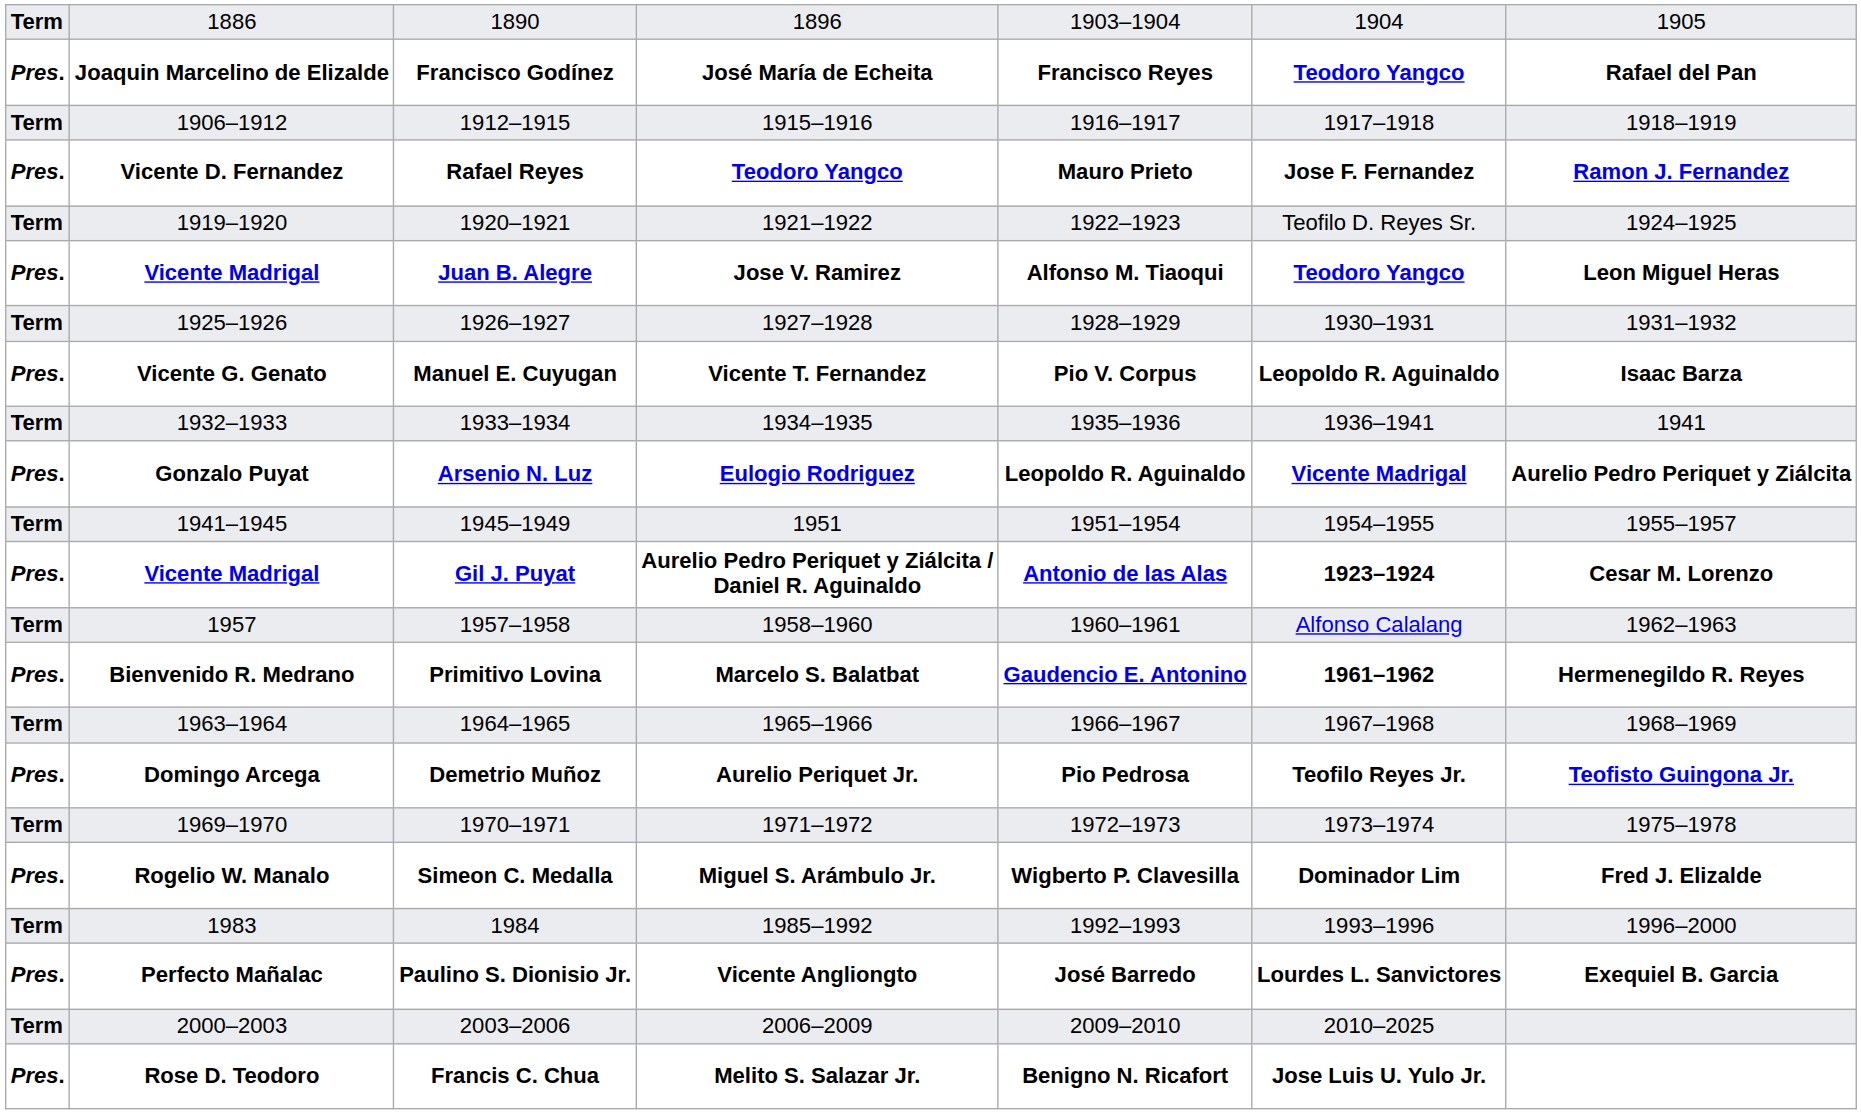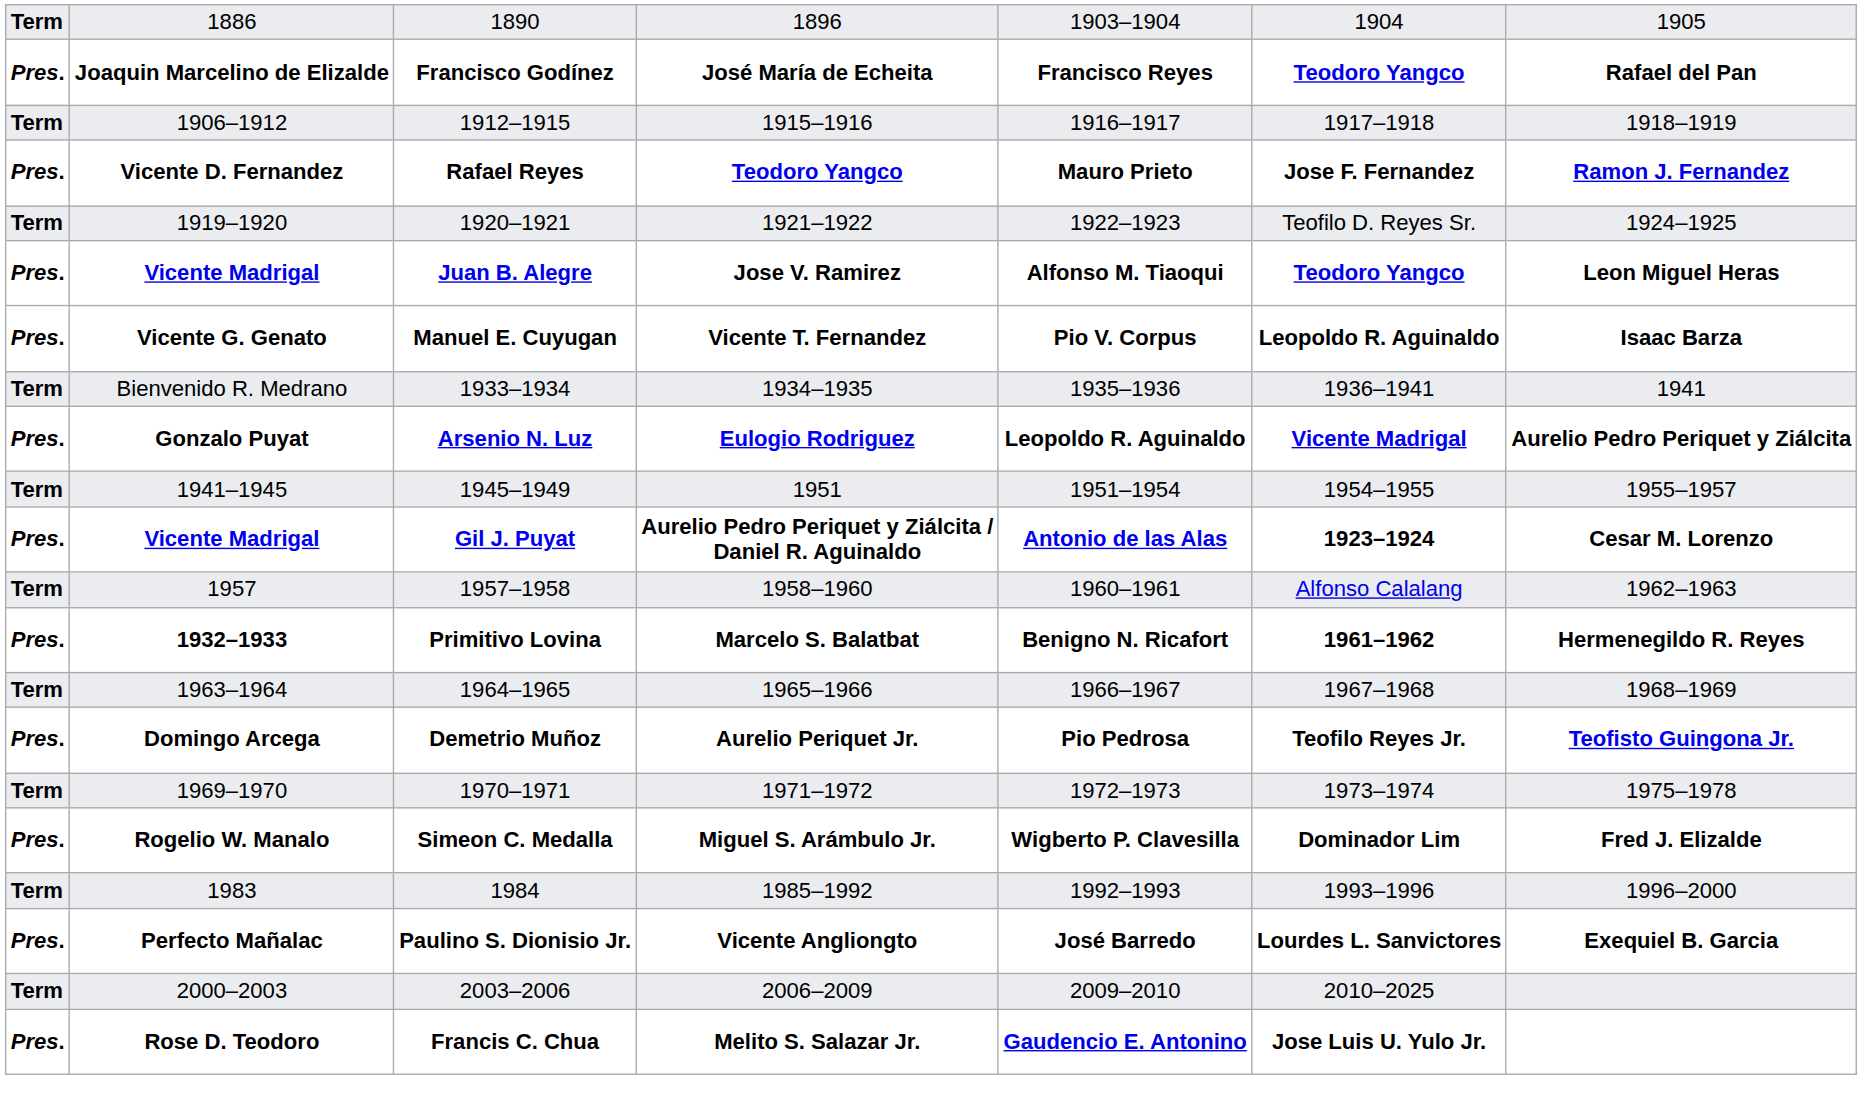- row: Term | 1925–1926 | 1926–1927 | 1927–1928 | 1928–1929 | 1930–1931 | 1931–1932
1933–1934 | column 2: 1932–1933 -> Bienvenido R. Medrano
Primitivo Lovina | column 2: Bienvenido R. Medrano -> 1932–1933
Primitivo Lovina | column 5: Gaudencio E. Antonino -> Benigno N. Ricafort
Francis C. Chua | column 5: Benigno N. Ricafort -> Gaudencio E. Antonino
